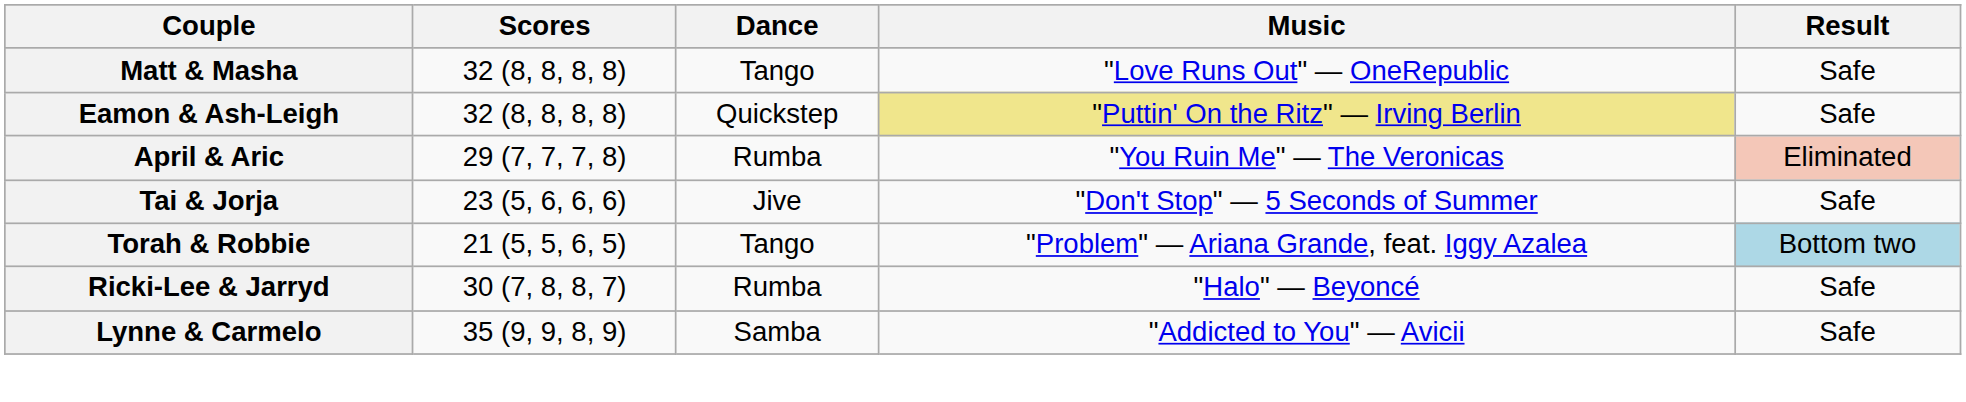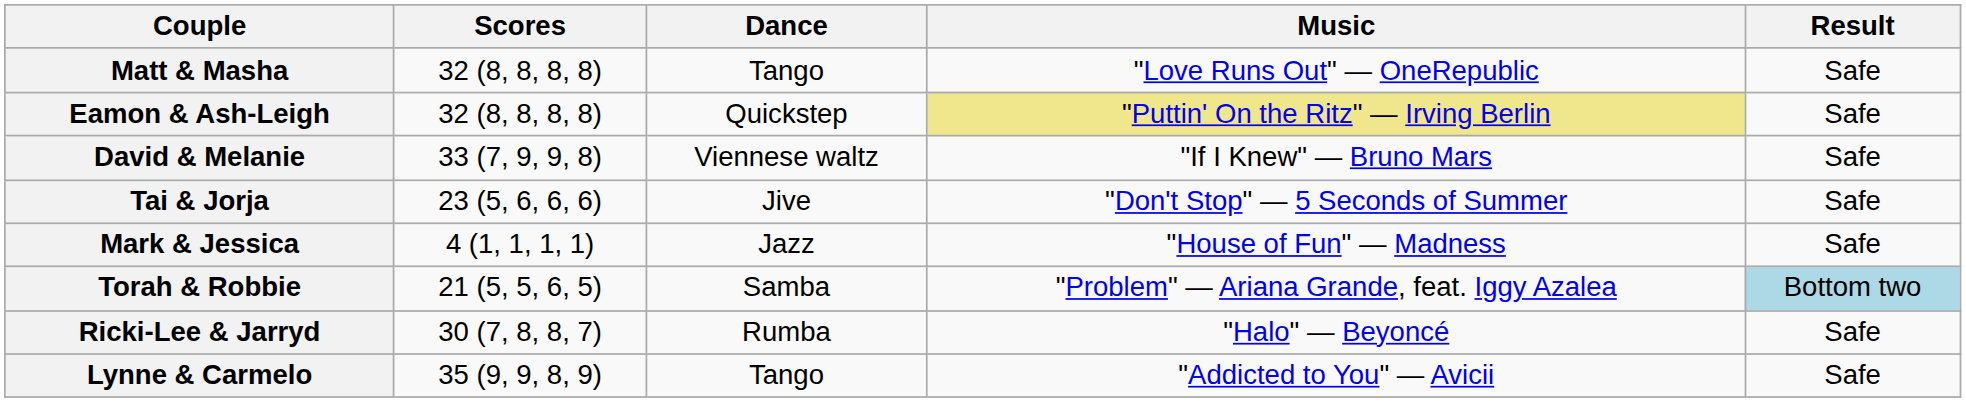- row: April & Aric | 29 (7, 7, 7, 8) | Rumba | "You Ruin Me" — The Veronicas | Eliminated
+ row: David & Melanie | 33 (7, 9, 9, 8) | Viennese waltz | "If I Knew" — Bruno Mars | Safe
+ row: Mark & Jessica | 4 (1, 1, 1, 1) | Jazz | "House of Fun" — Madness | Safe
Torah & Robbie | Dance: Tango -> Samba
Lynne & Carmelo | Dance: Samba -> Tango
